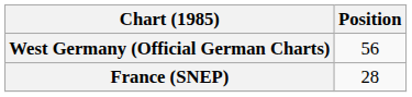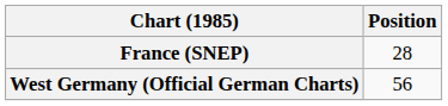rows swapped: France (SNEP) <-> West Germany (Official German Charts)
